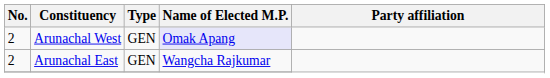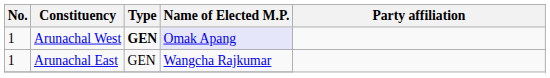Arunachal West | No.: 2 -> 1
Arunachal West | Type: normal -> bold
Arunachal East | No.: 2 -> 1
